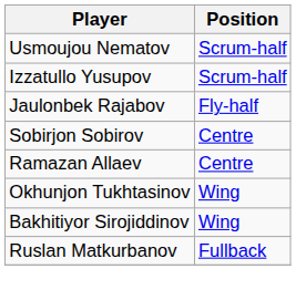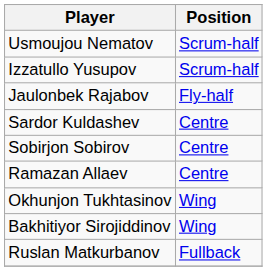+ row: Sardor Kuldashev | Centre
